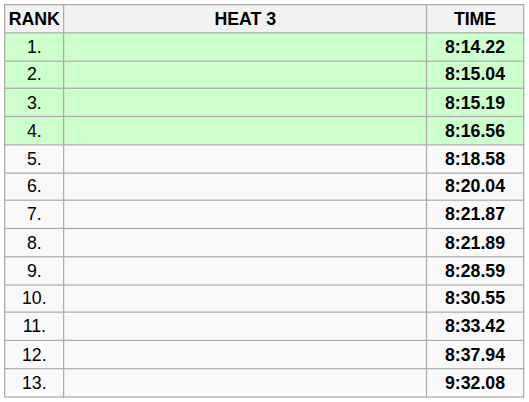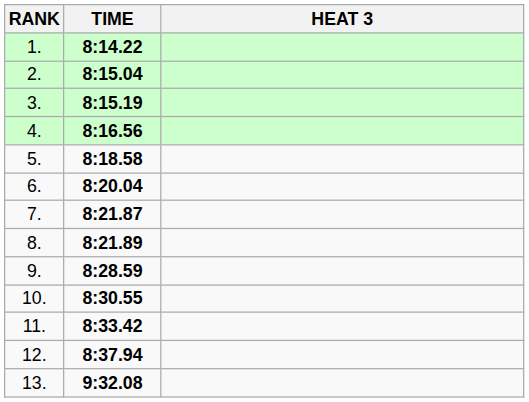columns swapped: HEAT 3 <-> TIME
